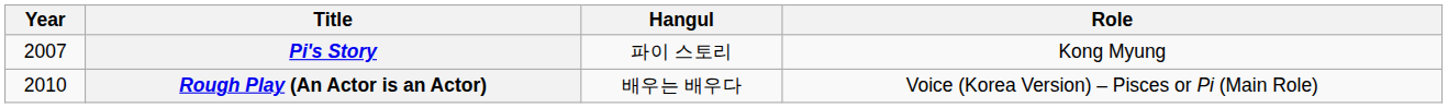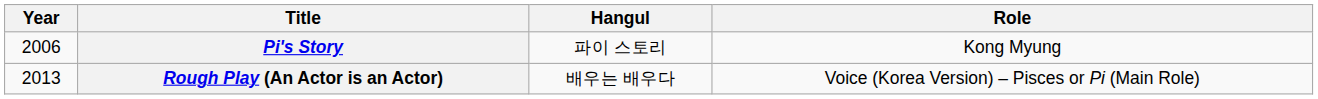Pi's Story | Year: 2007 -> 2006
Rough Play (An Actor is an Actor) | Year: 2010 -> 2013
